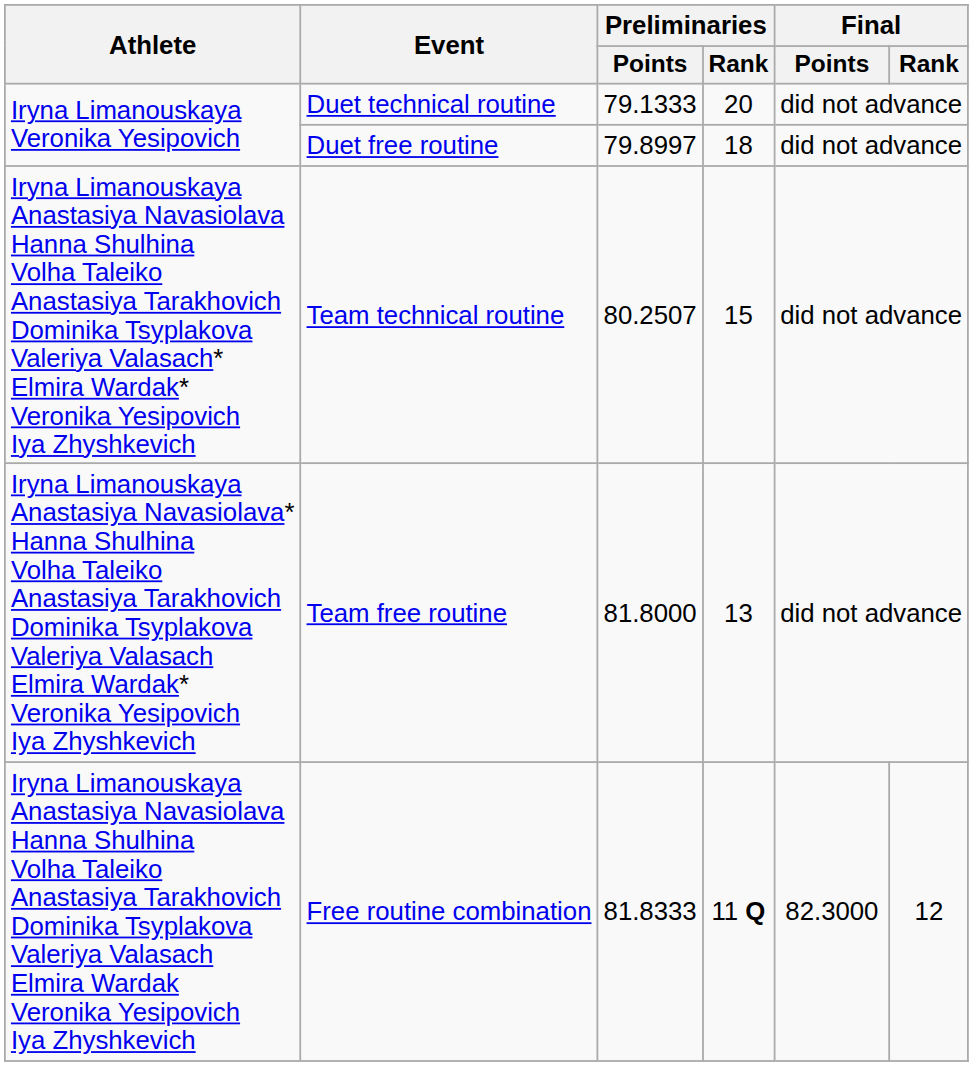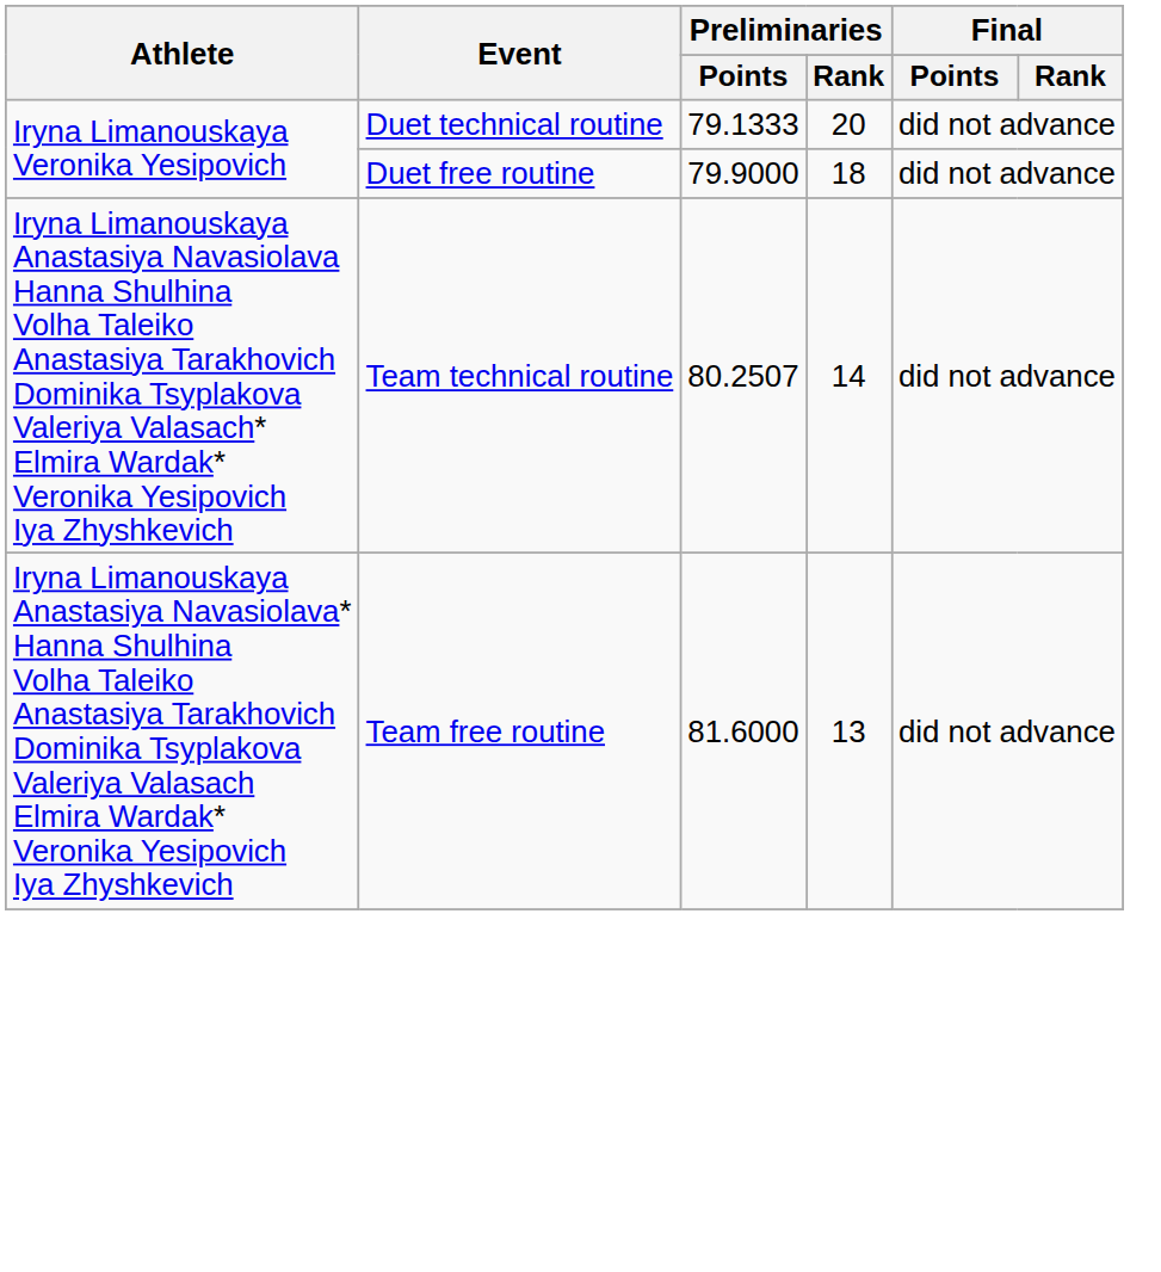Duet free routine | Preliminaries / Points: 79.8997 -> 79.9000
Team technical routine | Preliminaries / Rank: 15 -> 14
Team free routine | Preliminaries / Points: 81.8000 -> 81.6000
- row: Iryna Limanouskaya Anastasiya Navasiolava Hanna Shulhina Volha Taleiko Anastasiya Tarakhovich Dominika Tsyplakova Valeriya Valasach Elmira Wardak Veronika Yesipovich Iya Zhyshkevich | Free routine combination | 81.8333 | 11 Q | 82.3000 | 12
